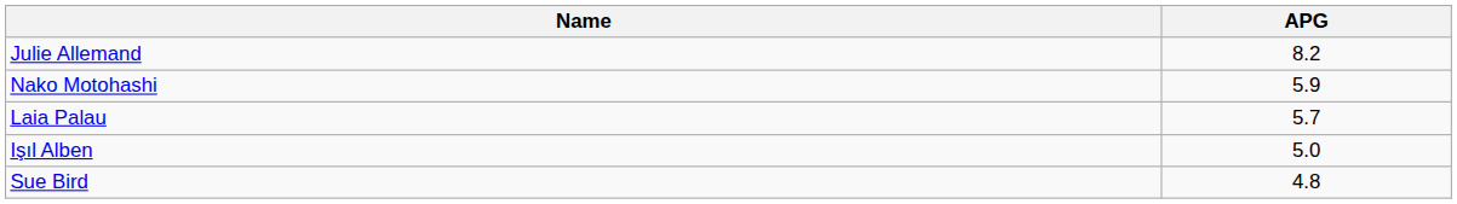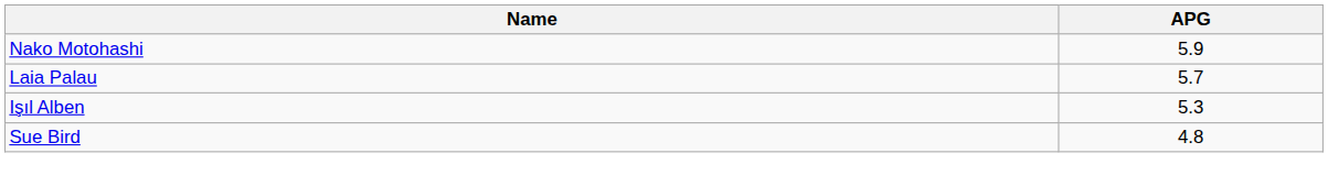- row: Julie Allemand | 8.2
Işıl Alben | APG: 5.0 -> 5.3
